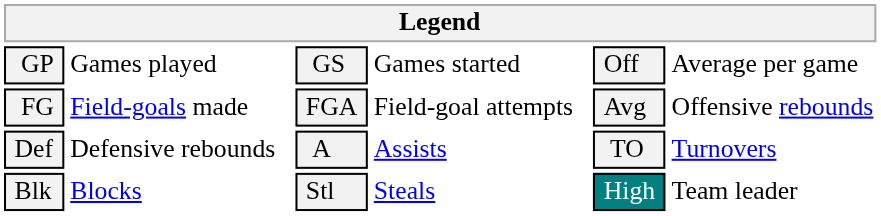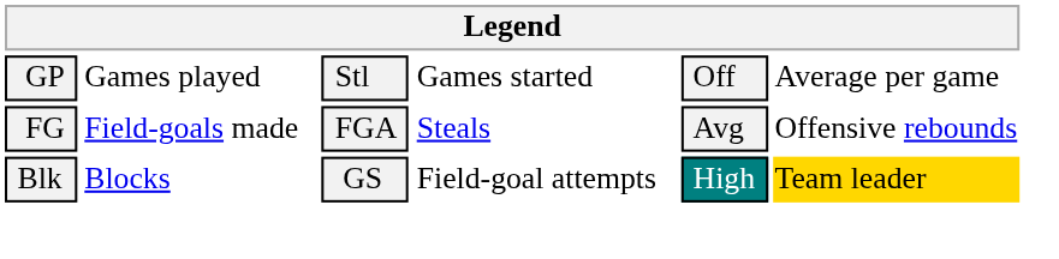GP | column 3: GS -> Stl
FG | column 4: Field-goal attempts -> Steals
- row: Def | Defensive rebounds | A | Assists | TO | Turnovers
Blk | column 3: Stl -> GS
Blk | column 4: Steals -> Field-goal attempts
Blk | column 6: no background -> gold background
